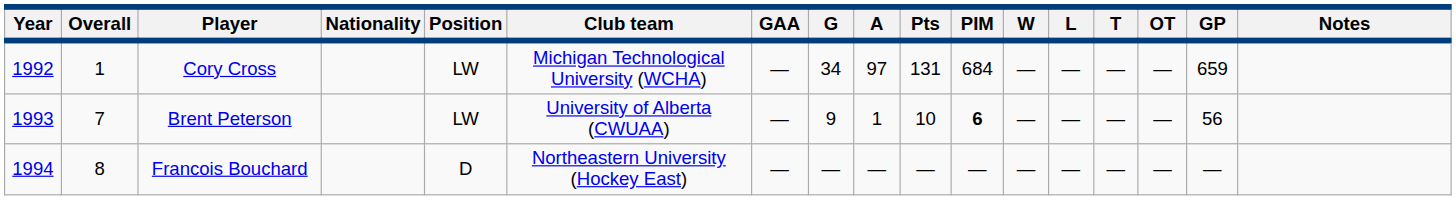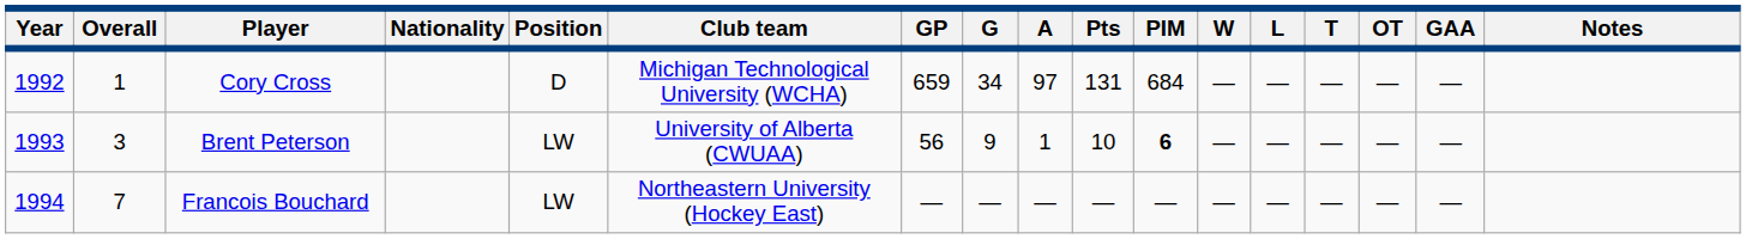columns swapped: GP <-> GAA
Cory Cross | Position: LW -> D
Brent Peterson | Overall: 7 -> 3
Francois Bouchard | Overall: 8 -> 7
Francois Bouchard | Position: D -> LW
